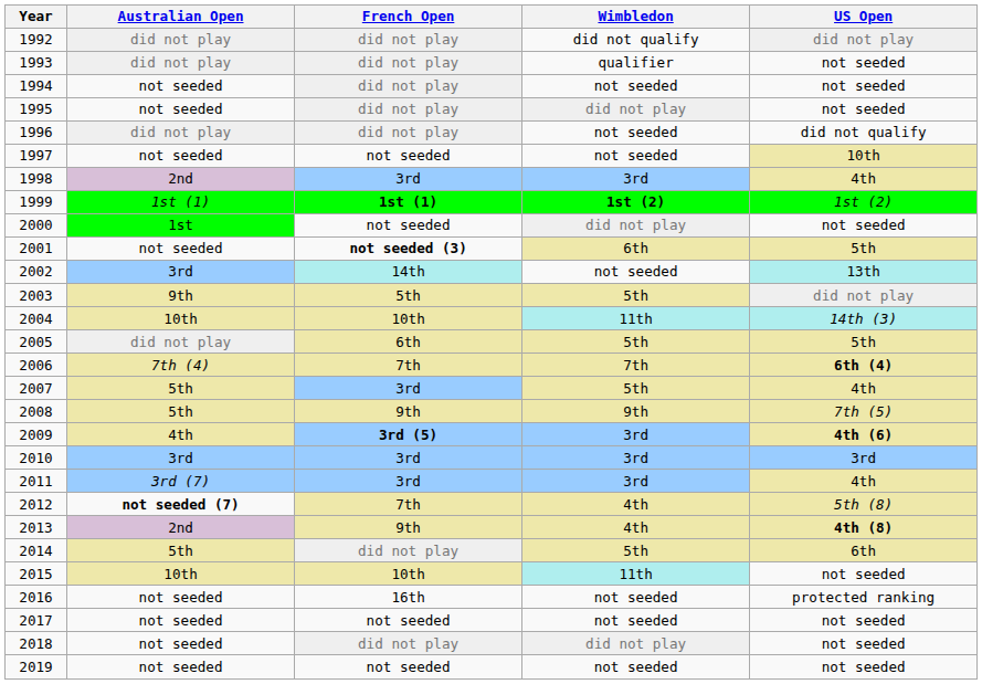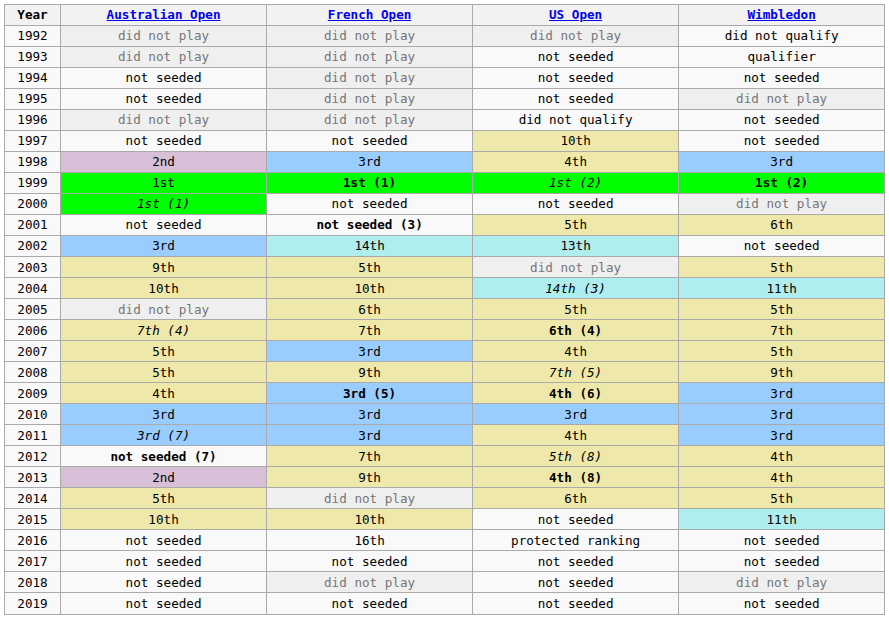columns swapped: Wimbledon <-> US Open
1999 | Australian Open: 1st (1) -> 1st
2000 | Australian Open: 1st -> 1st (1)
